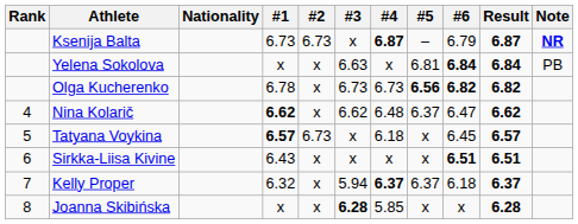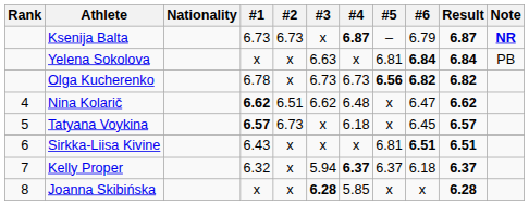Nina Kolarič | #2: x -> 6.51
Nina Kolarič | #5: 6.37 -> x
Sirkka-Liisa Kivine | #5: x -> 6.81
